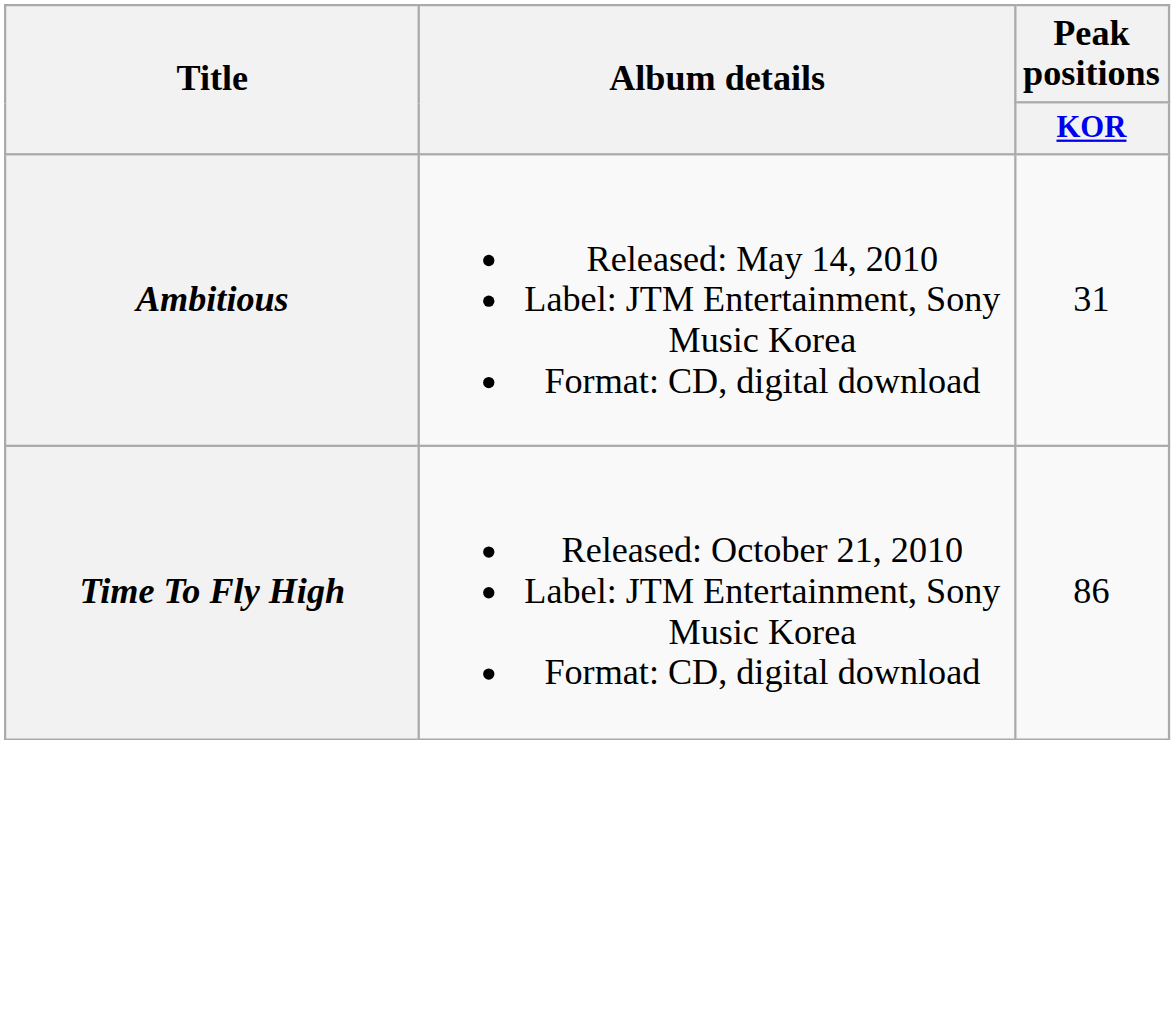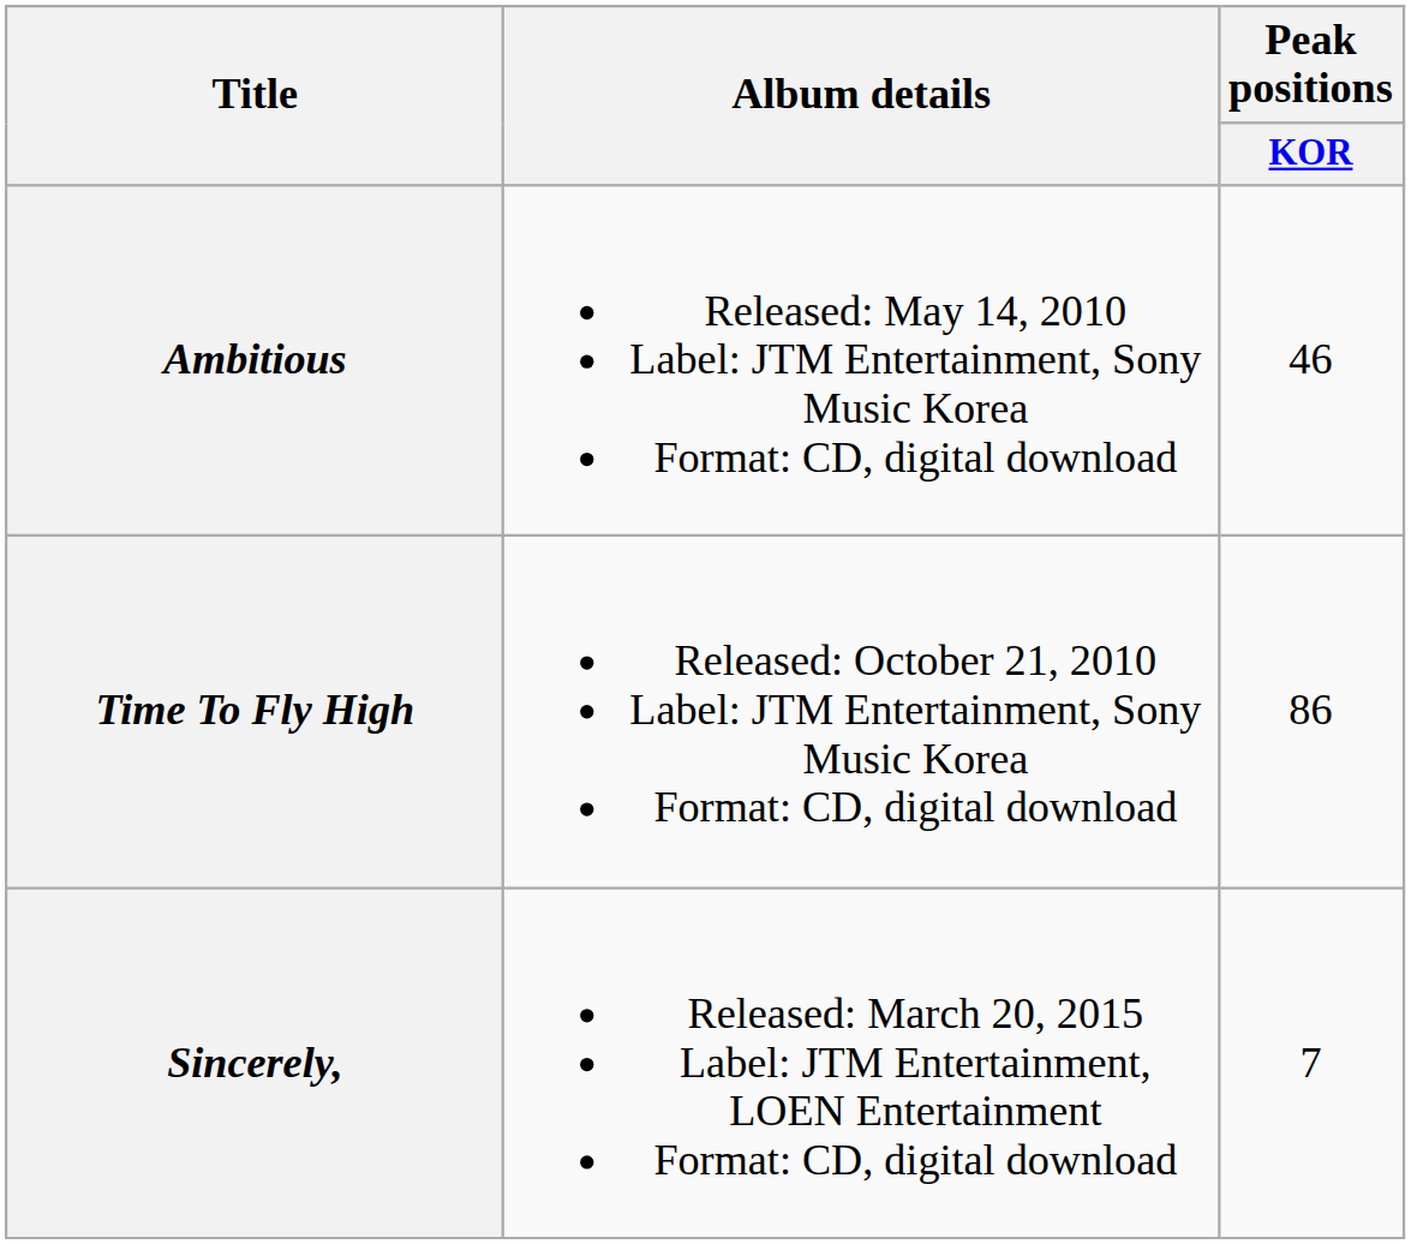Ambitious | Peak positions / KOR: 31 -> 46
+ row: Sincerely, | Released: March 20, 2015 Label: JTM Entertainment, LOEN Entertainment Format: CD, digital download | 7
